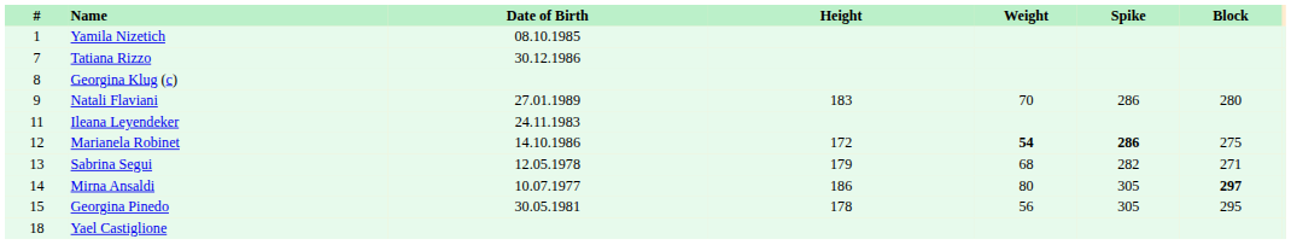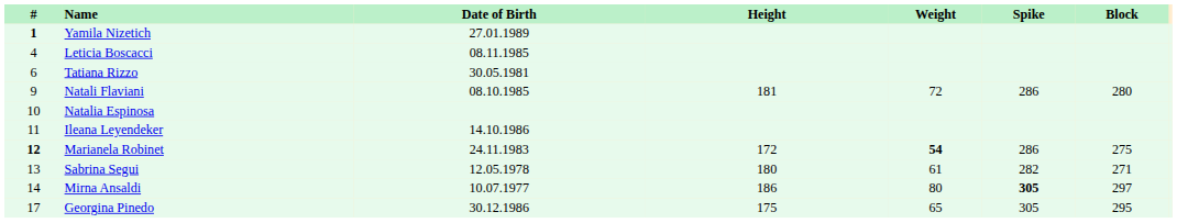Yamila Nizetich | #: normal -> bold
Yamila Nizetich | Date of Birth: 08.10.1985 -> 27.01.1989
+ row: 4 | Leticia Boscacci | 08.11.1985
Tatiana Rizzo | #: 7 -> 6
Tatiana Rizzo | Date of Birth: 30.12.1986 -> 30.05.1981
- row: 8 | Georgina Klug (c)
Natali Flaviani | Date of Birth: 27.01.1989 -> 08.10.1985
Natali Flaviani | Height: 183 -> 181
Natali Flaviani | Weight: 70 -> 72
+ row: 10 | Natalia Espinosa
Ileana Leyendeker | Date of Birth: 24.11.1983 -> 14.10.1986
Marianela Robinet | #: normal -> bold
Marianela Robinet | Date of Birth: 14.10.1986 -> 24.11.1983
Marianela Robinet | Spike: bold -> normal
Sabrina Segui | Height: 179 -> 180
Sabrina Segui | Weight: 68 -> 61
Mirna Ansaldi | Spike: normal -> bold
Mirna Ansaldi | Block: bold -> normal
Georgina Pinedo | #: 15 -> 17
Georgina Pinedo | Date of Birth: 30.05.1981 -> 30.12.1986
Georgina Pinedo | Height: 178 -> 175
Georgina Pinedo | Weight: 56 -> 65
- row: 18 | Yael Castiglione
